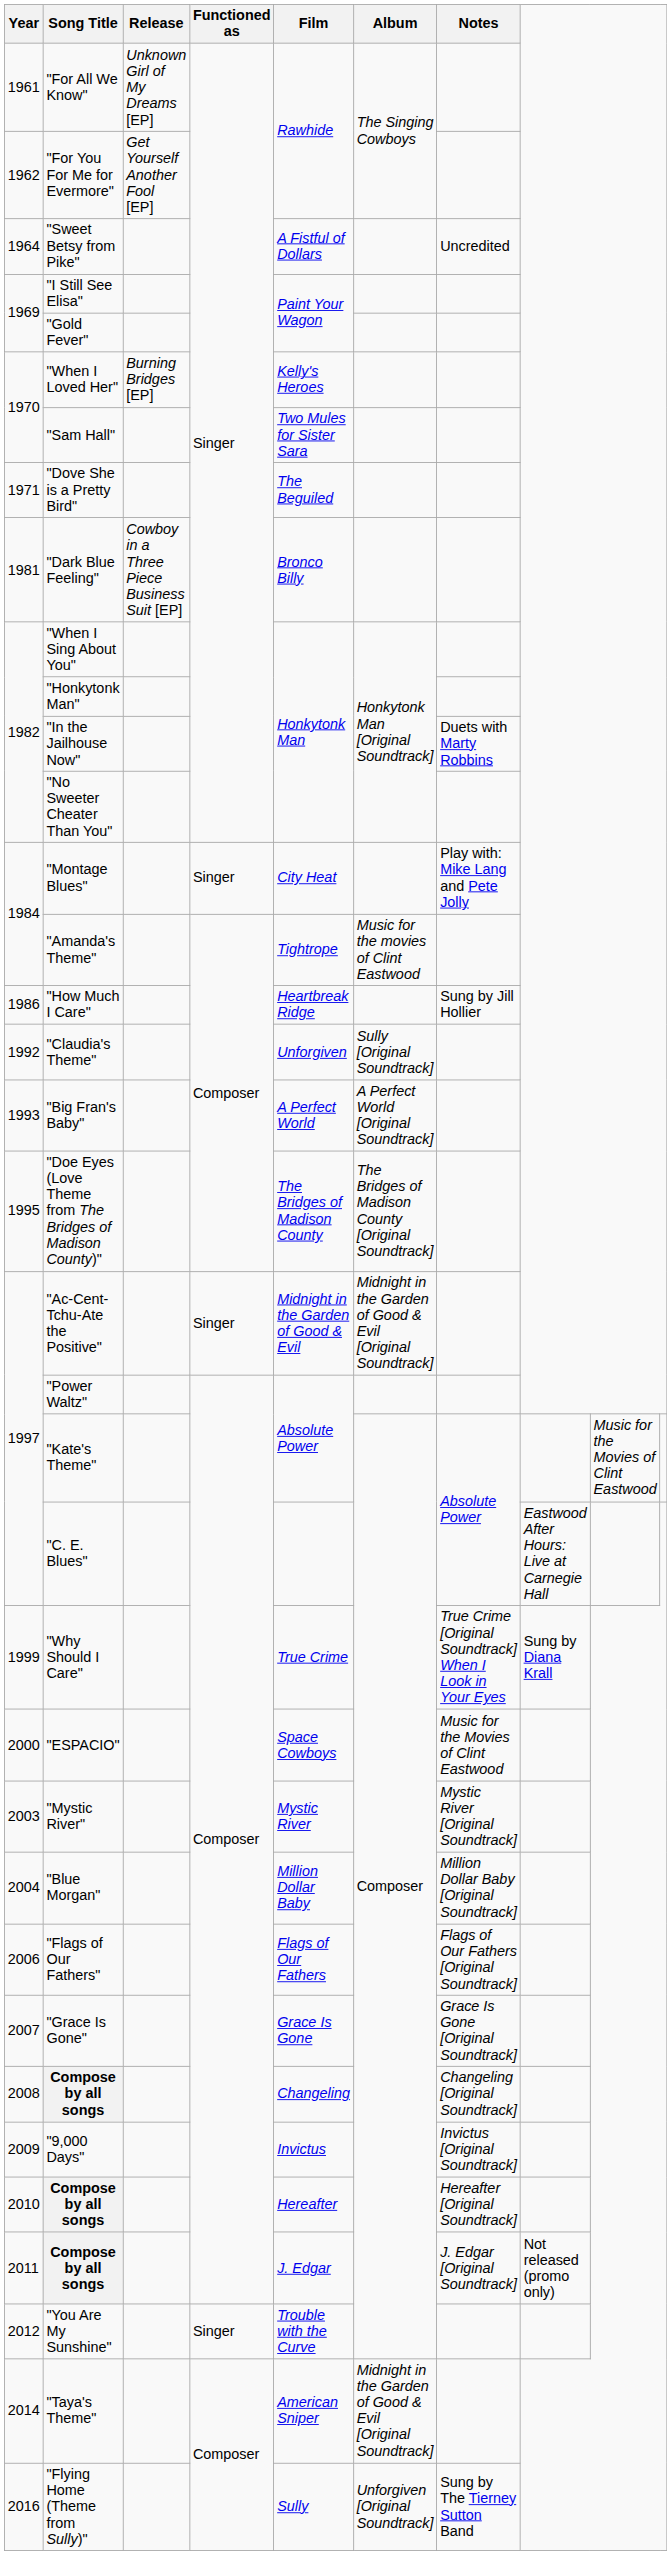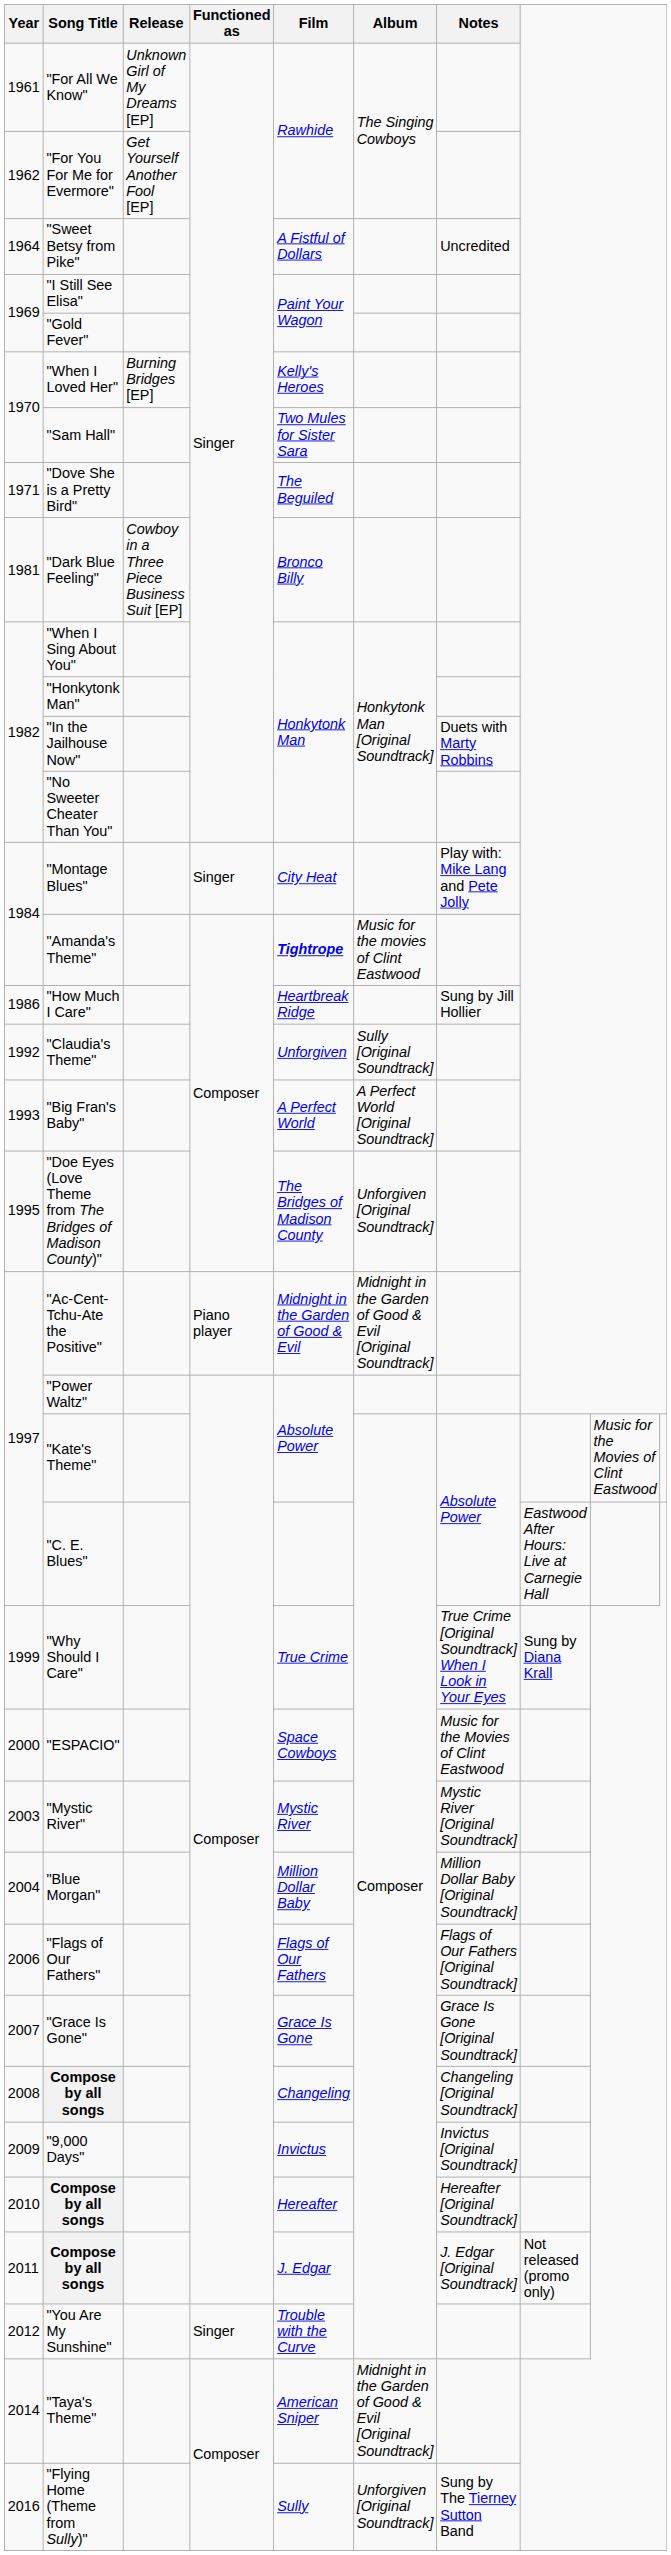"Amanda's Theme" | Film: normal -> bold
"Doe Eyes (Love Theme from The Bridges of Madison County)" | Album: The Bridges of Madison County [Original Soundtrack] -> Unforgiven [Original Soundtrack]
"Ac-Cent-Tchu-Ate the Positive" | Functioned as: Singer -> Piano player
